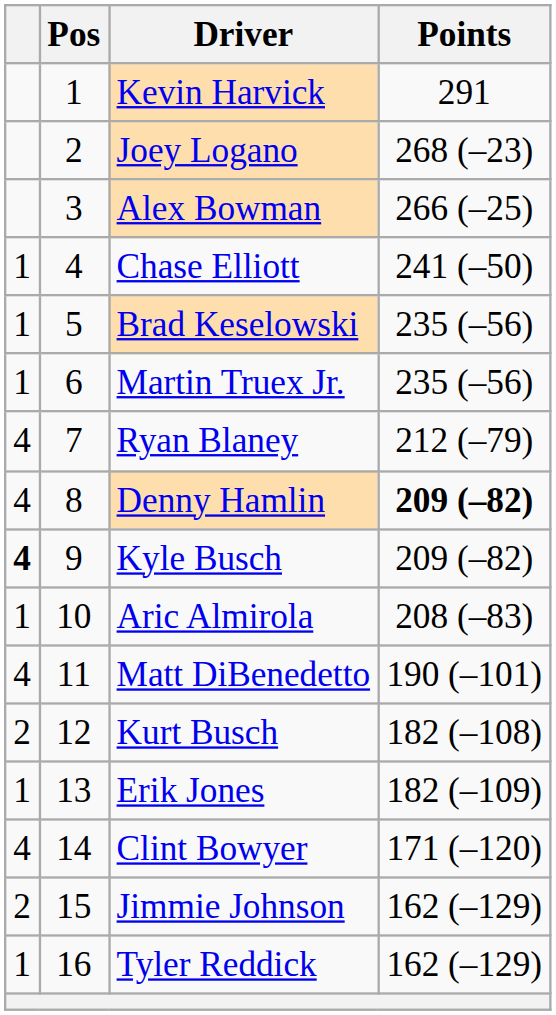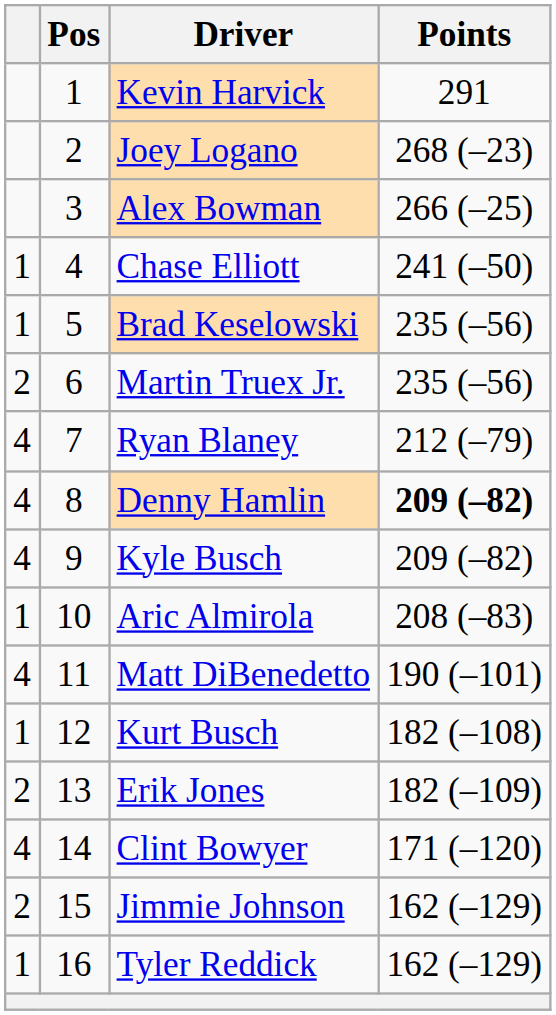Martin Truex Jr. | column 1: 1 -> 2
Kyle Busch | column 1: bold -> normal
Kurt Busch | column 1: 2 -> 1
Erik Jones | column 1: 1 -> 2
